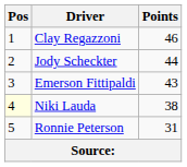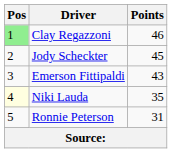Clay Regazzoni | Pos: no background -> lightgreen background
Jody Scheckter | Points: 44 -> 45
Niki Lauda | Points: 38 -> 35
